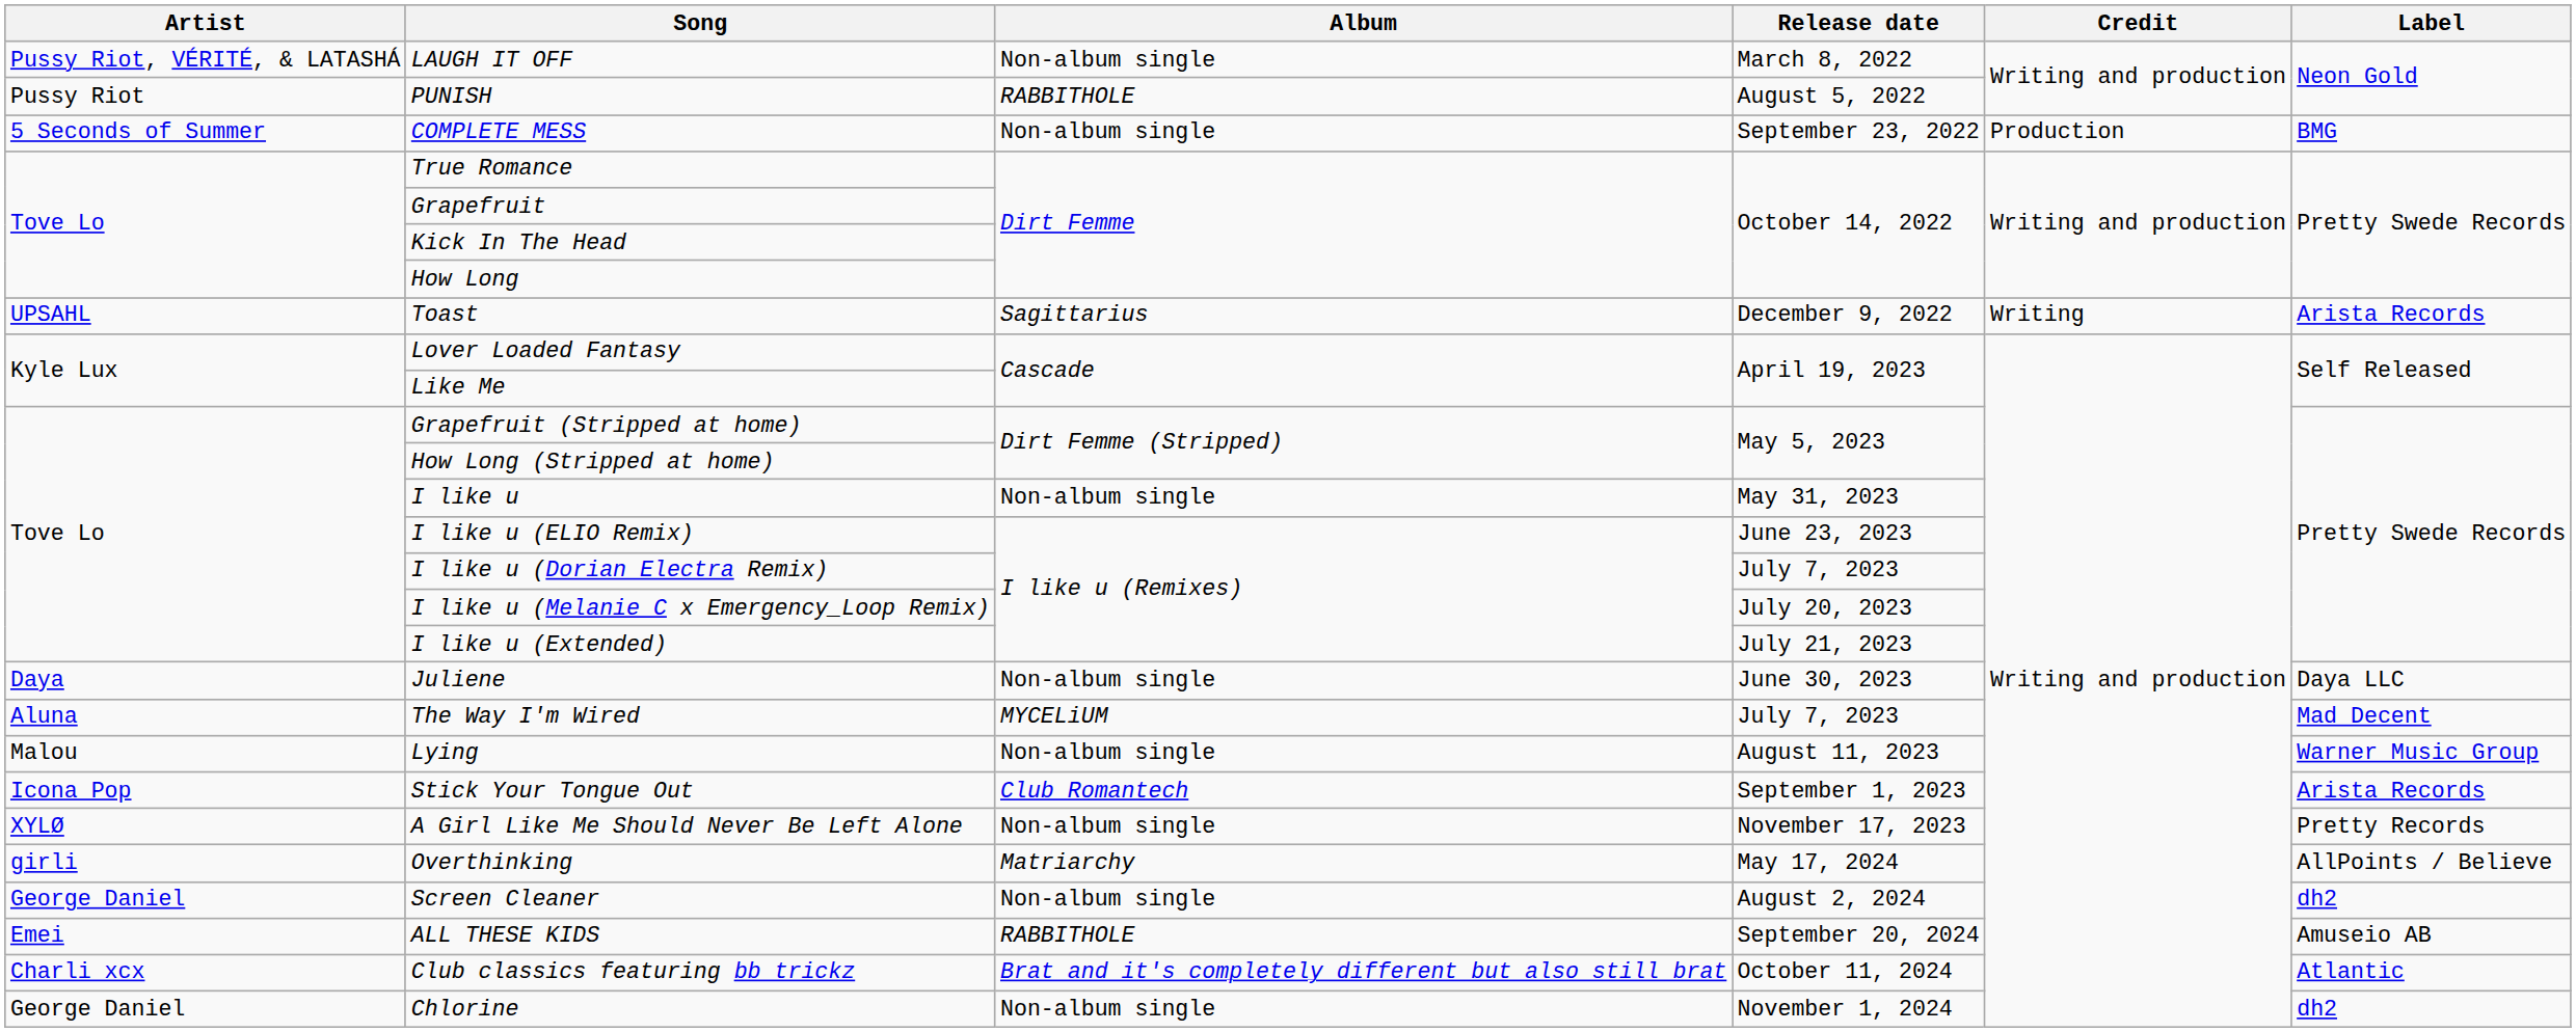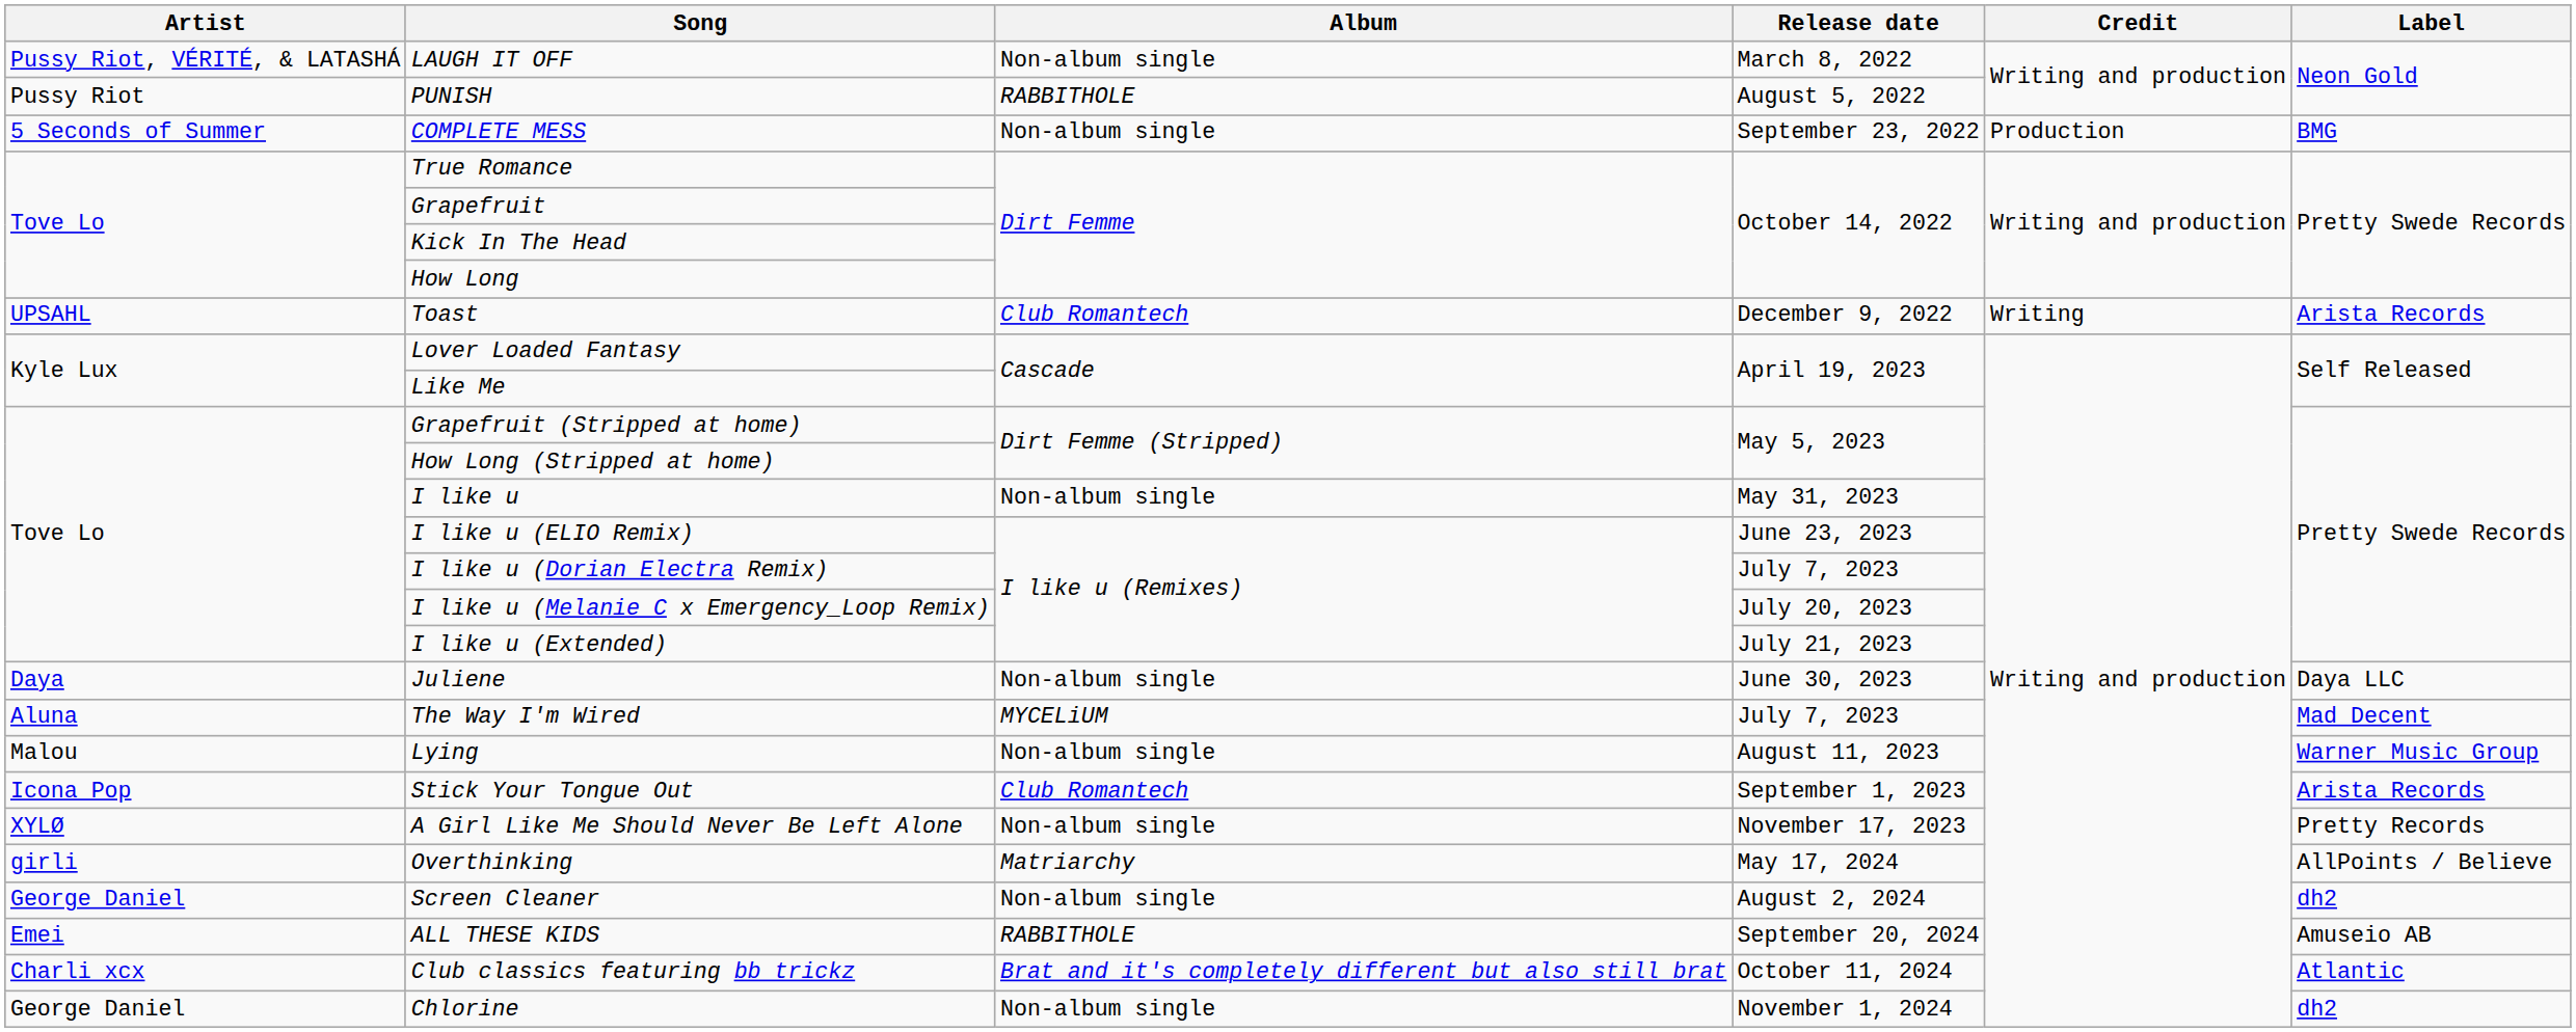Toast | Album: Sagittarius -> Club Romantech
